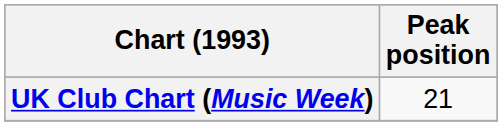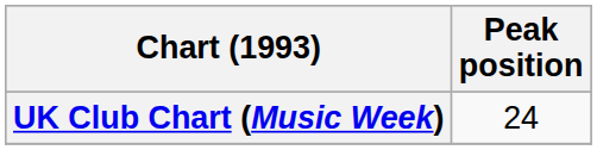UK Club Chart (Music Week) | Peak position: 21 -> 24
